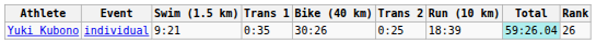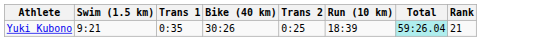- column: Event | individual
Yuki Kubono | Rank: 26 -> 21
